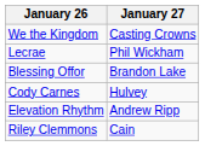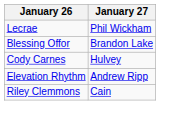- row: We the Kingdom | Casting Crowns
